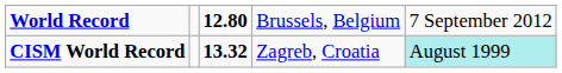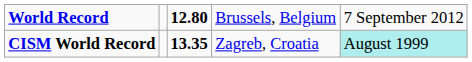CISM World Record | column 3: 13.32 -> 13.35
